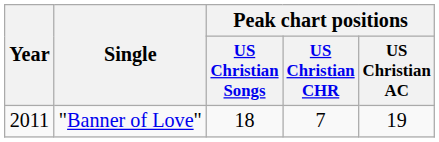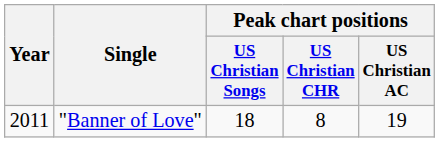"Banner of Love" | Peak chart positions / US Christian CHR: 7 -> 8
